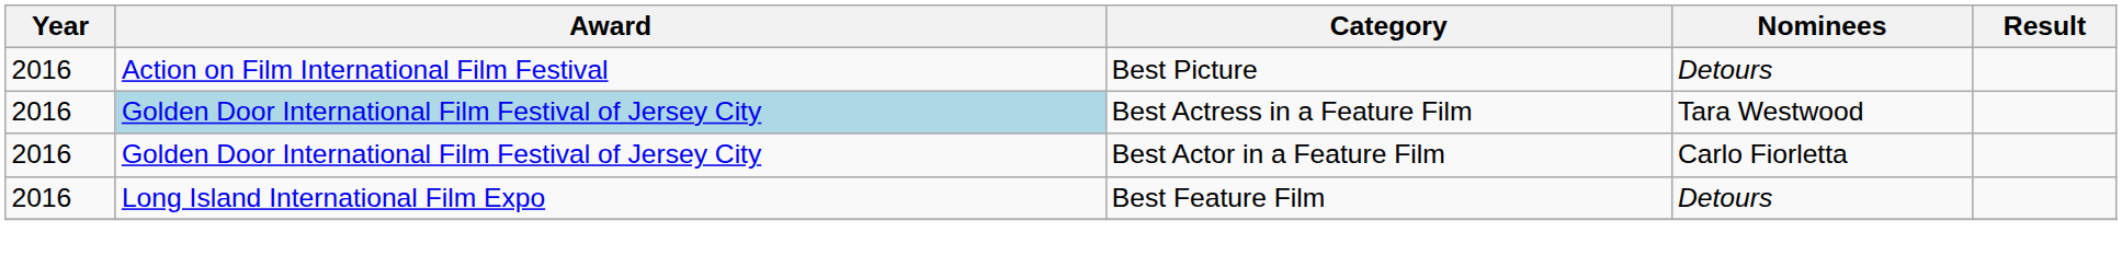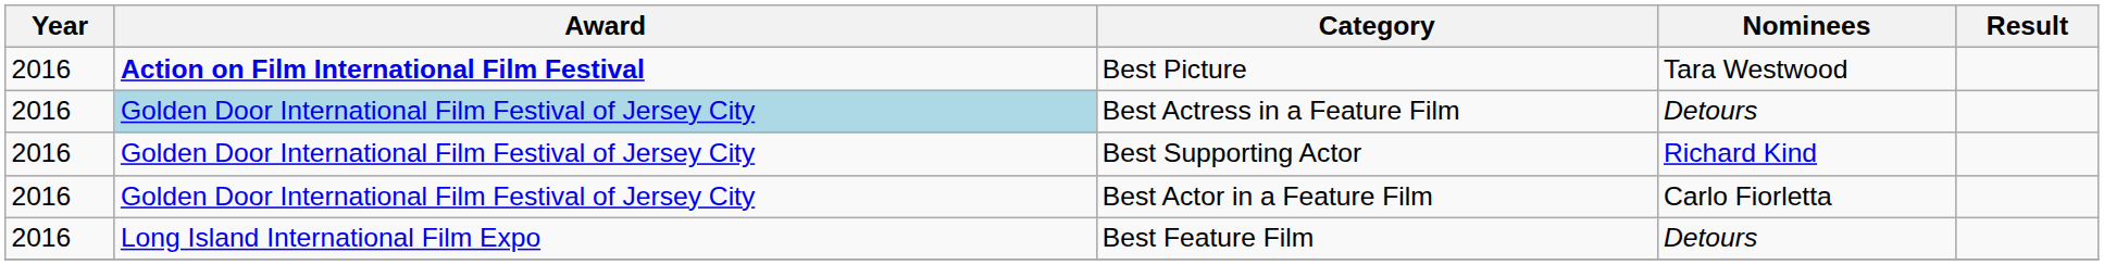Best Picture | Award: normal -> bold
Best Picture | Nominees: Detours -> Tara Westwood
Best Actress in a Feature Film | Nominees: Tara Westwood -> Detours
+ row: 2016 | Golden Door International Film Festival of Jersey City | Best Supporting Actor | Richard Kind
